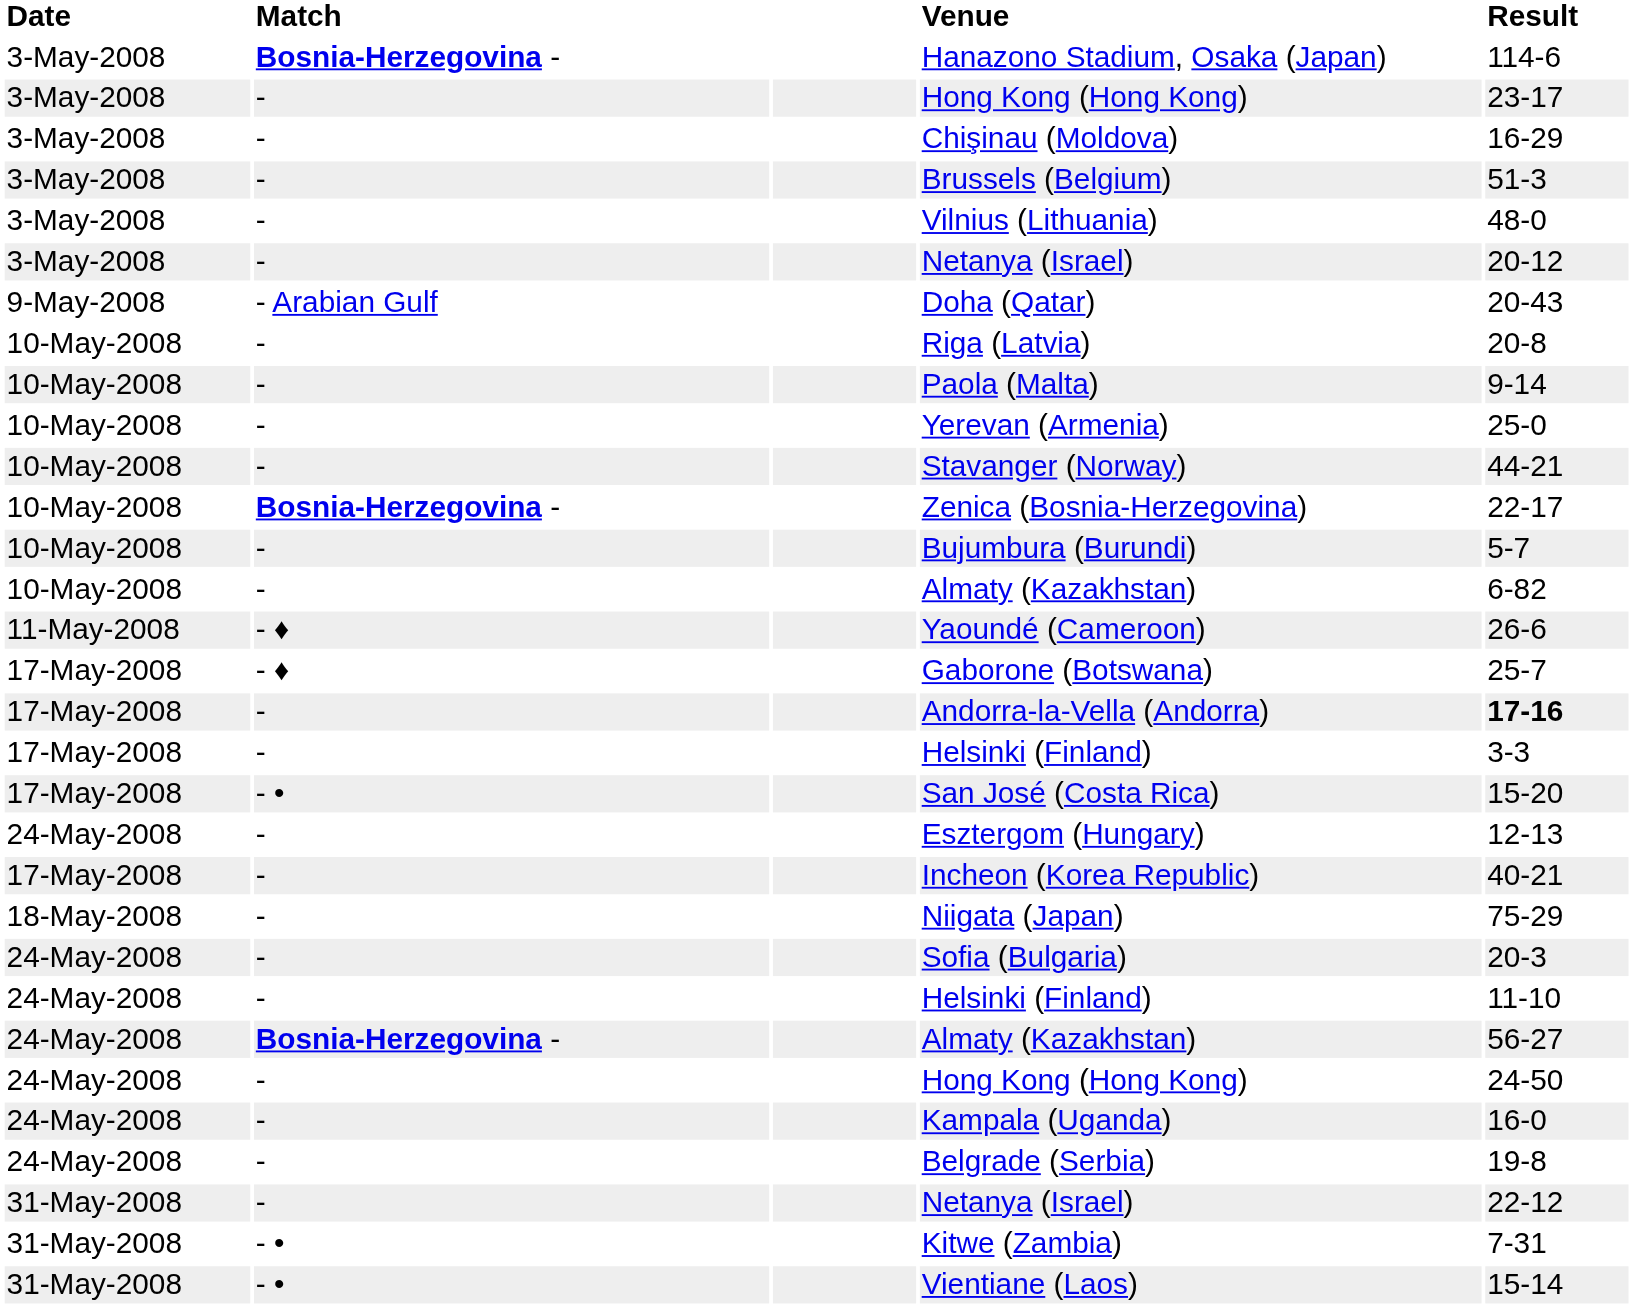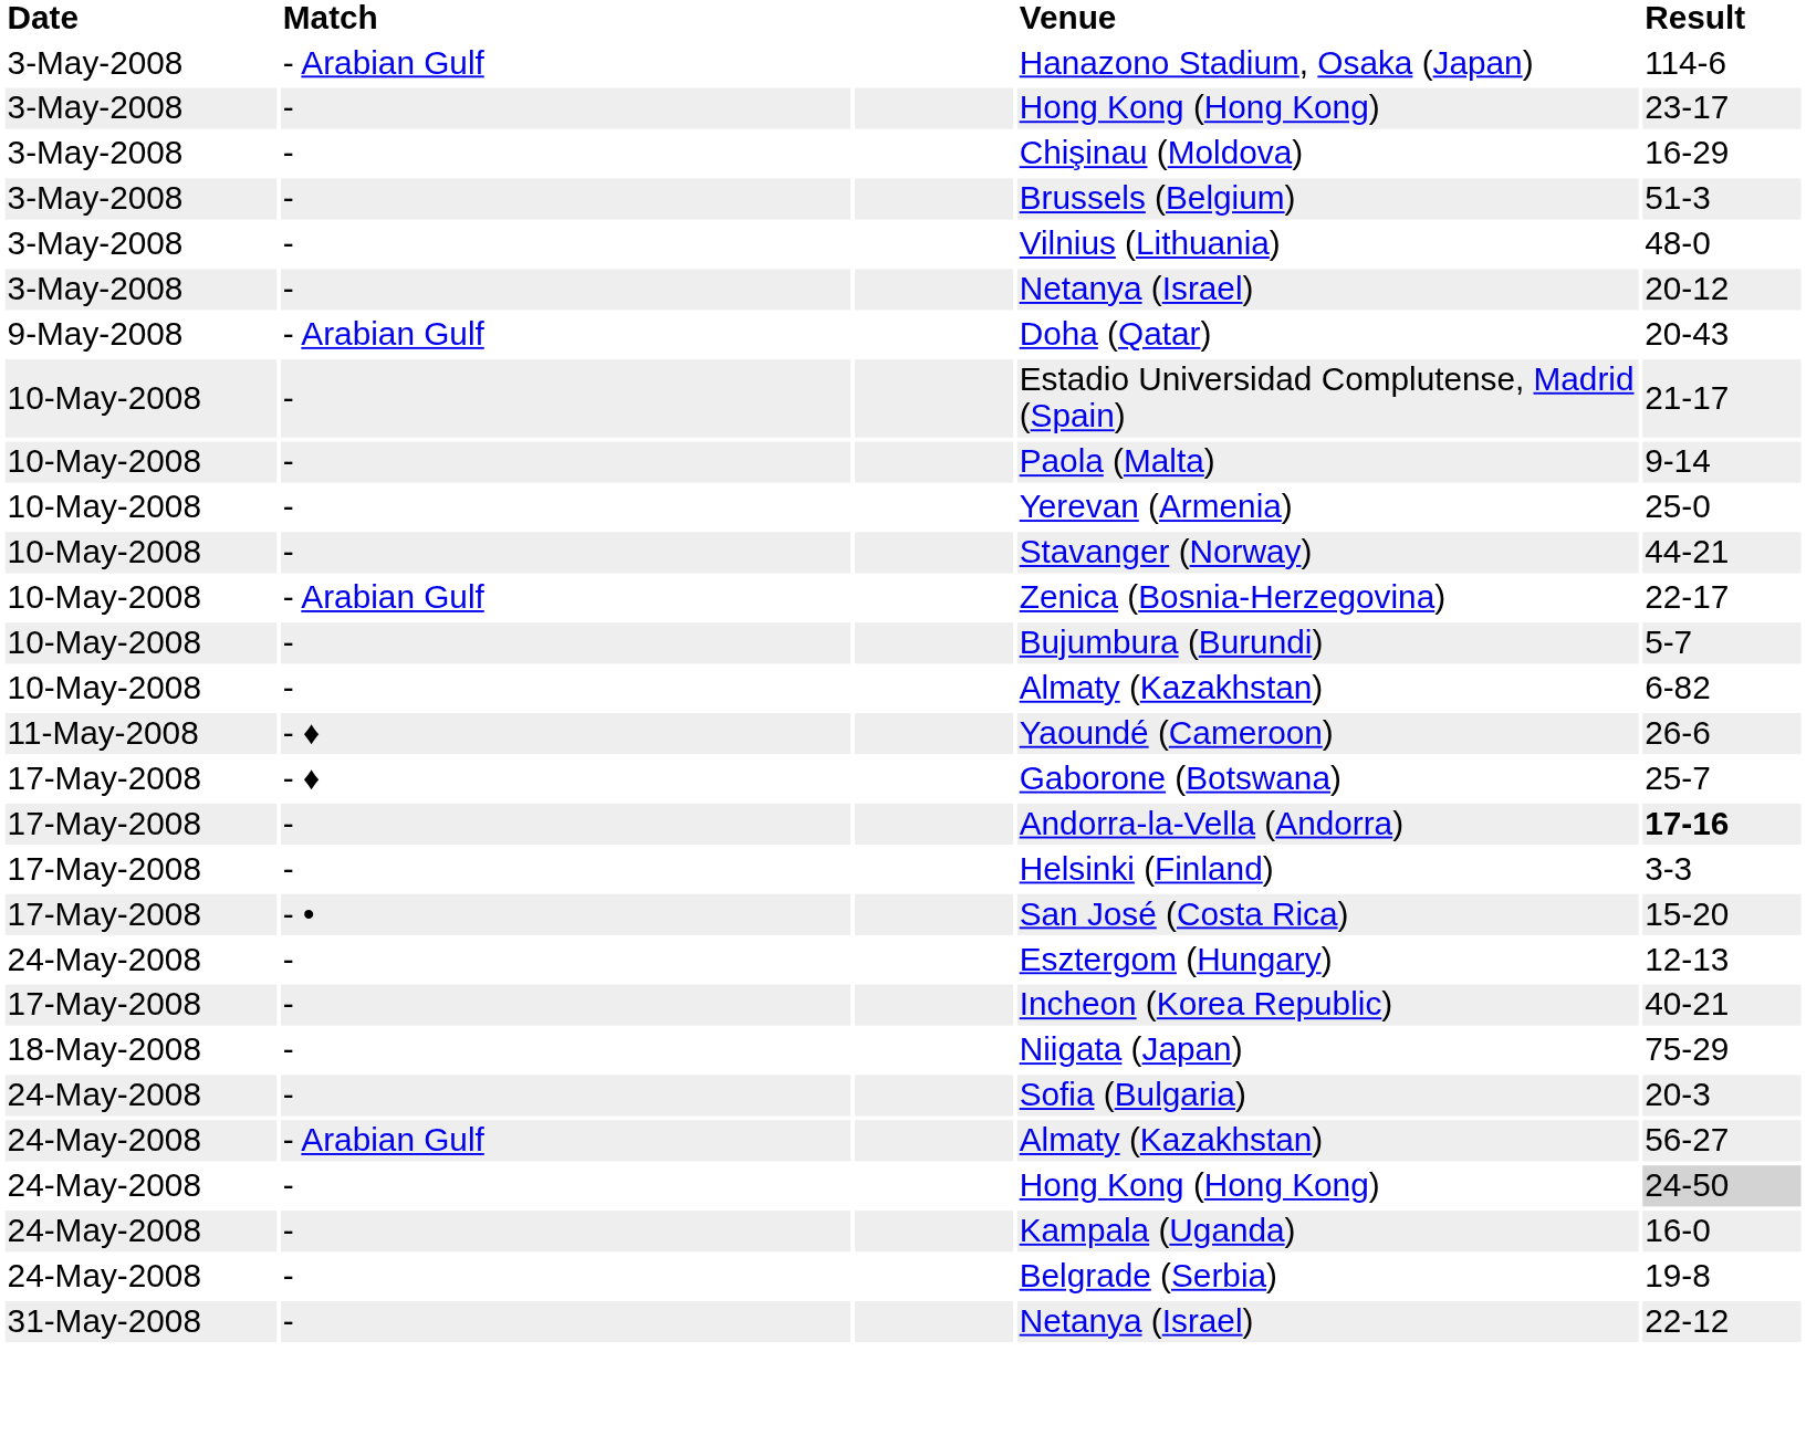Hanazono Stadium, Osaka (Japan) | Match: Bosnia-Herzegovina - -> - Arabian Gulf
+ row: 10-May-2008 | - | Estadio Universidad Complutense, Madrid (Spain) | 21-17
- row: 10-May-2008 | - | Riga (Latvia) | 20-8
Zenica (Bosnia-Herzegovina) | Match: Bosnia-Herzegovina - -> - Arabian Gulf
- row: 24-May-2008 | - | Helsinki (Finland) | 11-10
24-May-2008 / Almaty (Kazakhstan) | Match: Bosnia-Herzegovina - -> - Arabian Gulf
24-May-2008 / Hong Kong (Hong Kong) | Result: no background -> lightgrey background
- row: 31-May-2008 | - • | Kitwe (Zambia) | 7-31
- row: 31-May-2008 | - • | Vientiane (Laos) | 15-14
